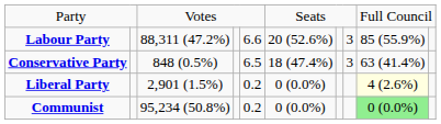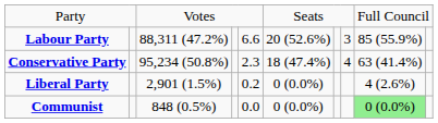Conservative Party | column 3: 848 (0.5%) -> 95,234 (50.8%)
Conservative Party | column 5: 6.5 -> 2.3
Conservative Party | column 8: 3 -> 4
Liberal Party | column 9: lightyellow background -> no background
Communist | column 3: 95,234 (50.8%) -> 848 (0.5%)
Communist | column 5: 0.2 -> 0.0
